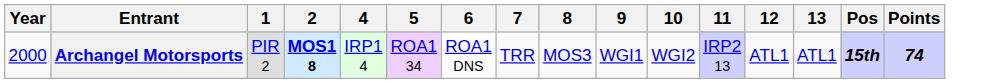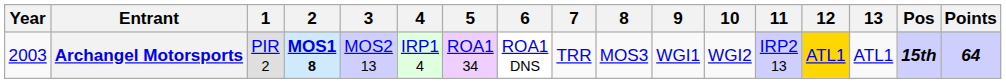+ column: 3 | MOS2 13
Archangel Motorsports | Year: 2000 -> 2003
Archangel Motorsports | 12: no background -> gold background
Archangel Motorsports | Points: 74 -> 64
